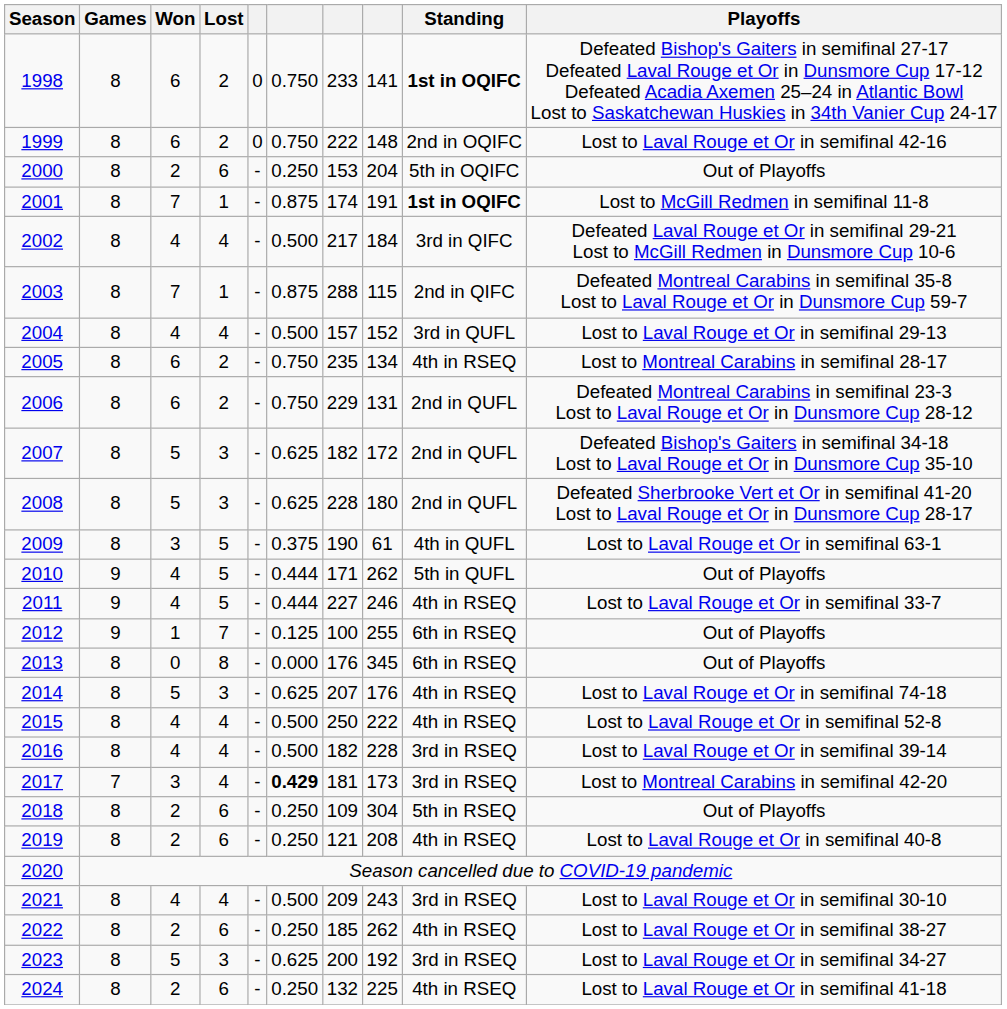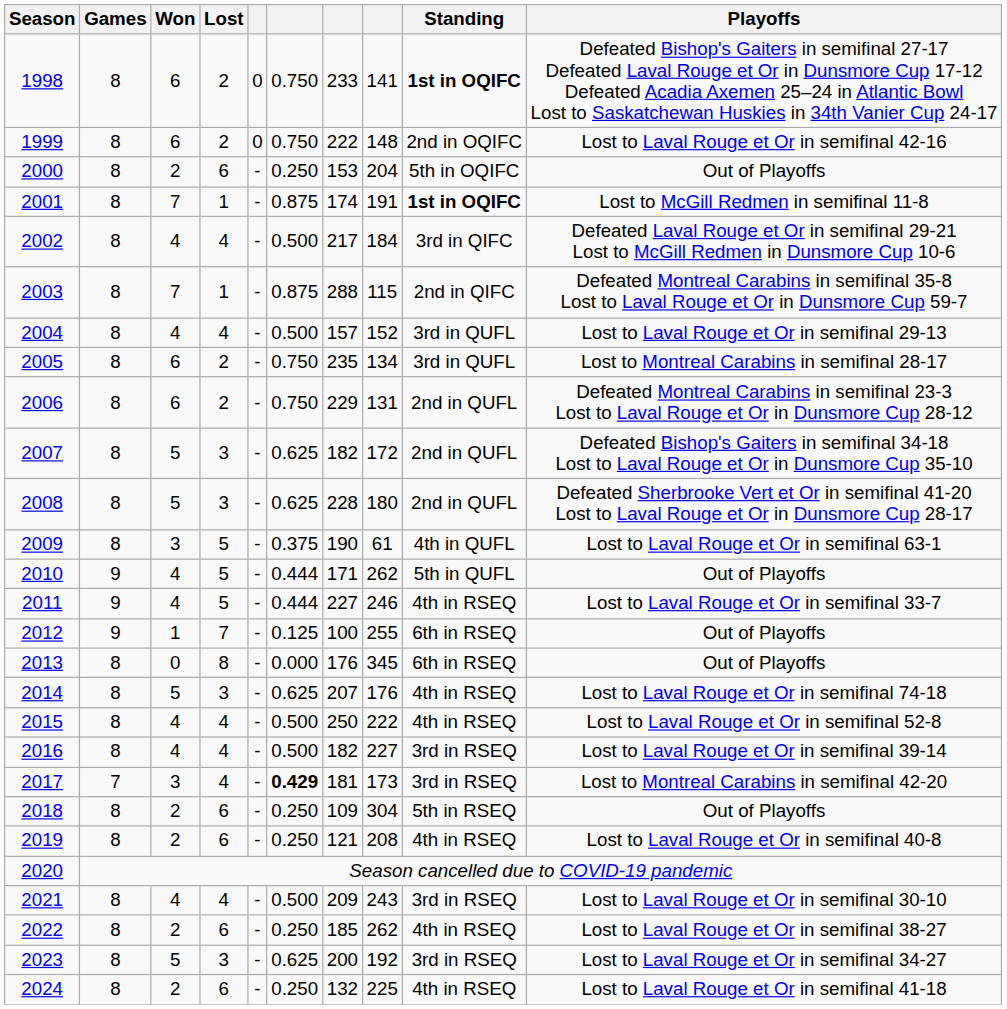2005 | Standing: 4th in RSEQ -> 3rd in QUFL
2016 | column 8: 228 -> 227
